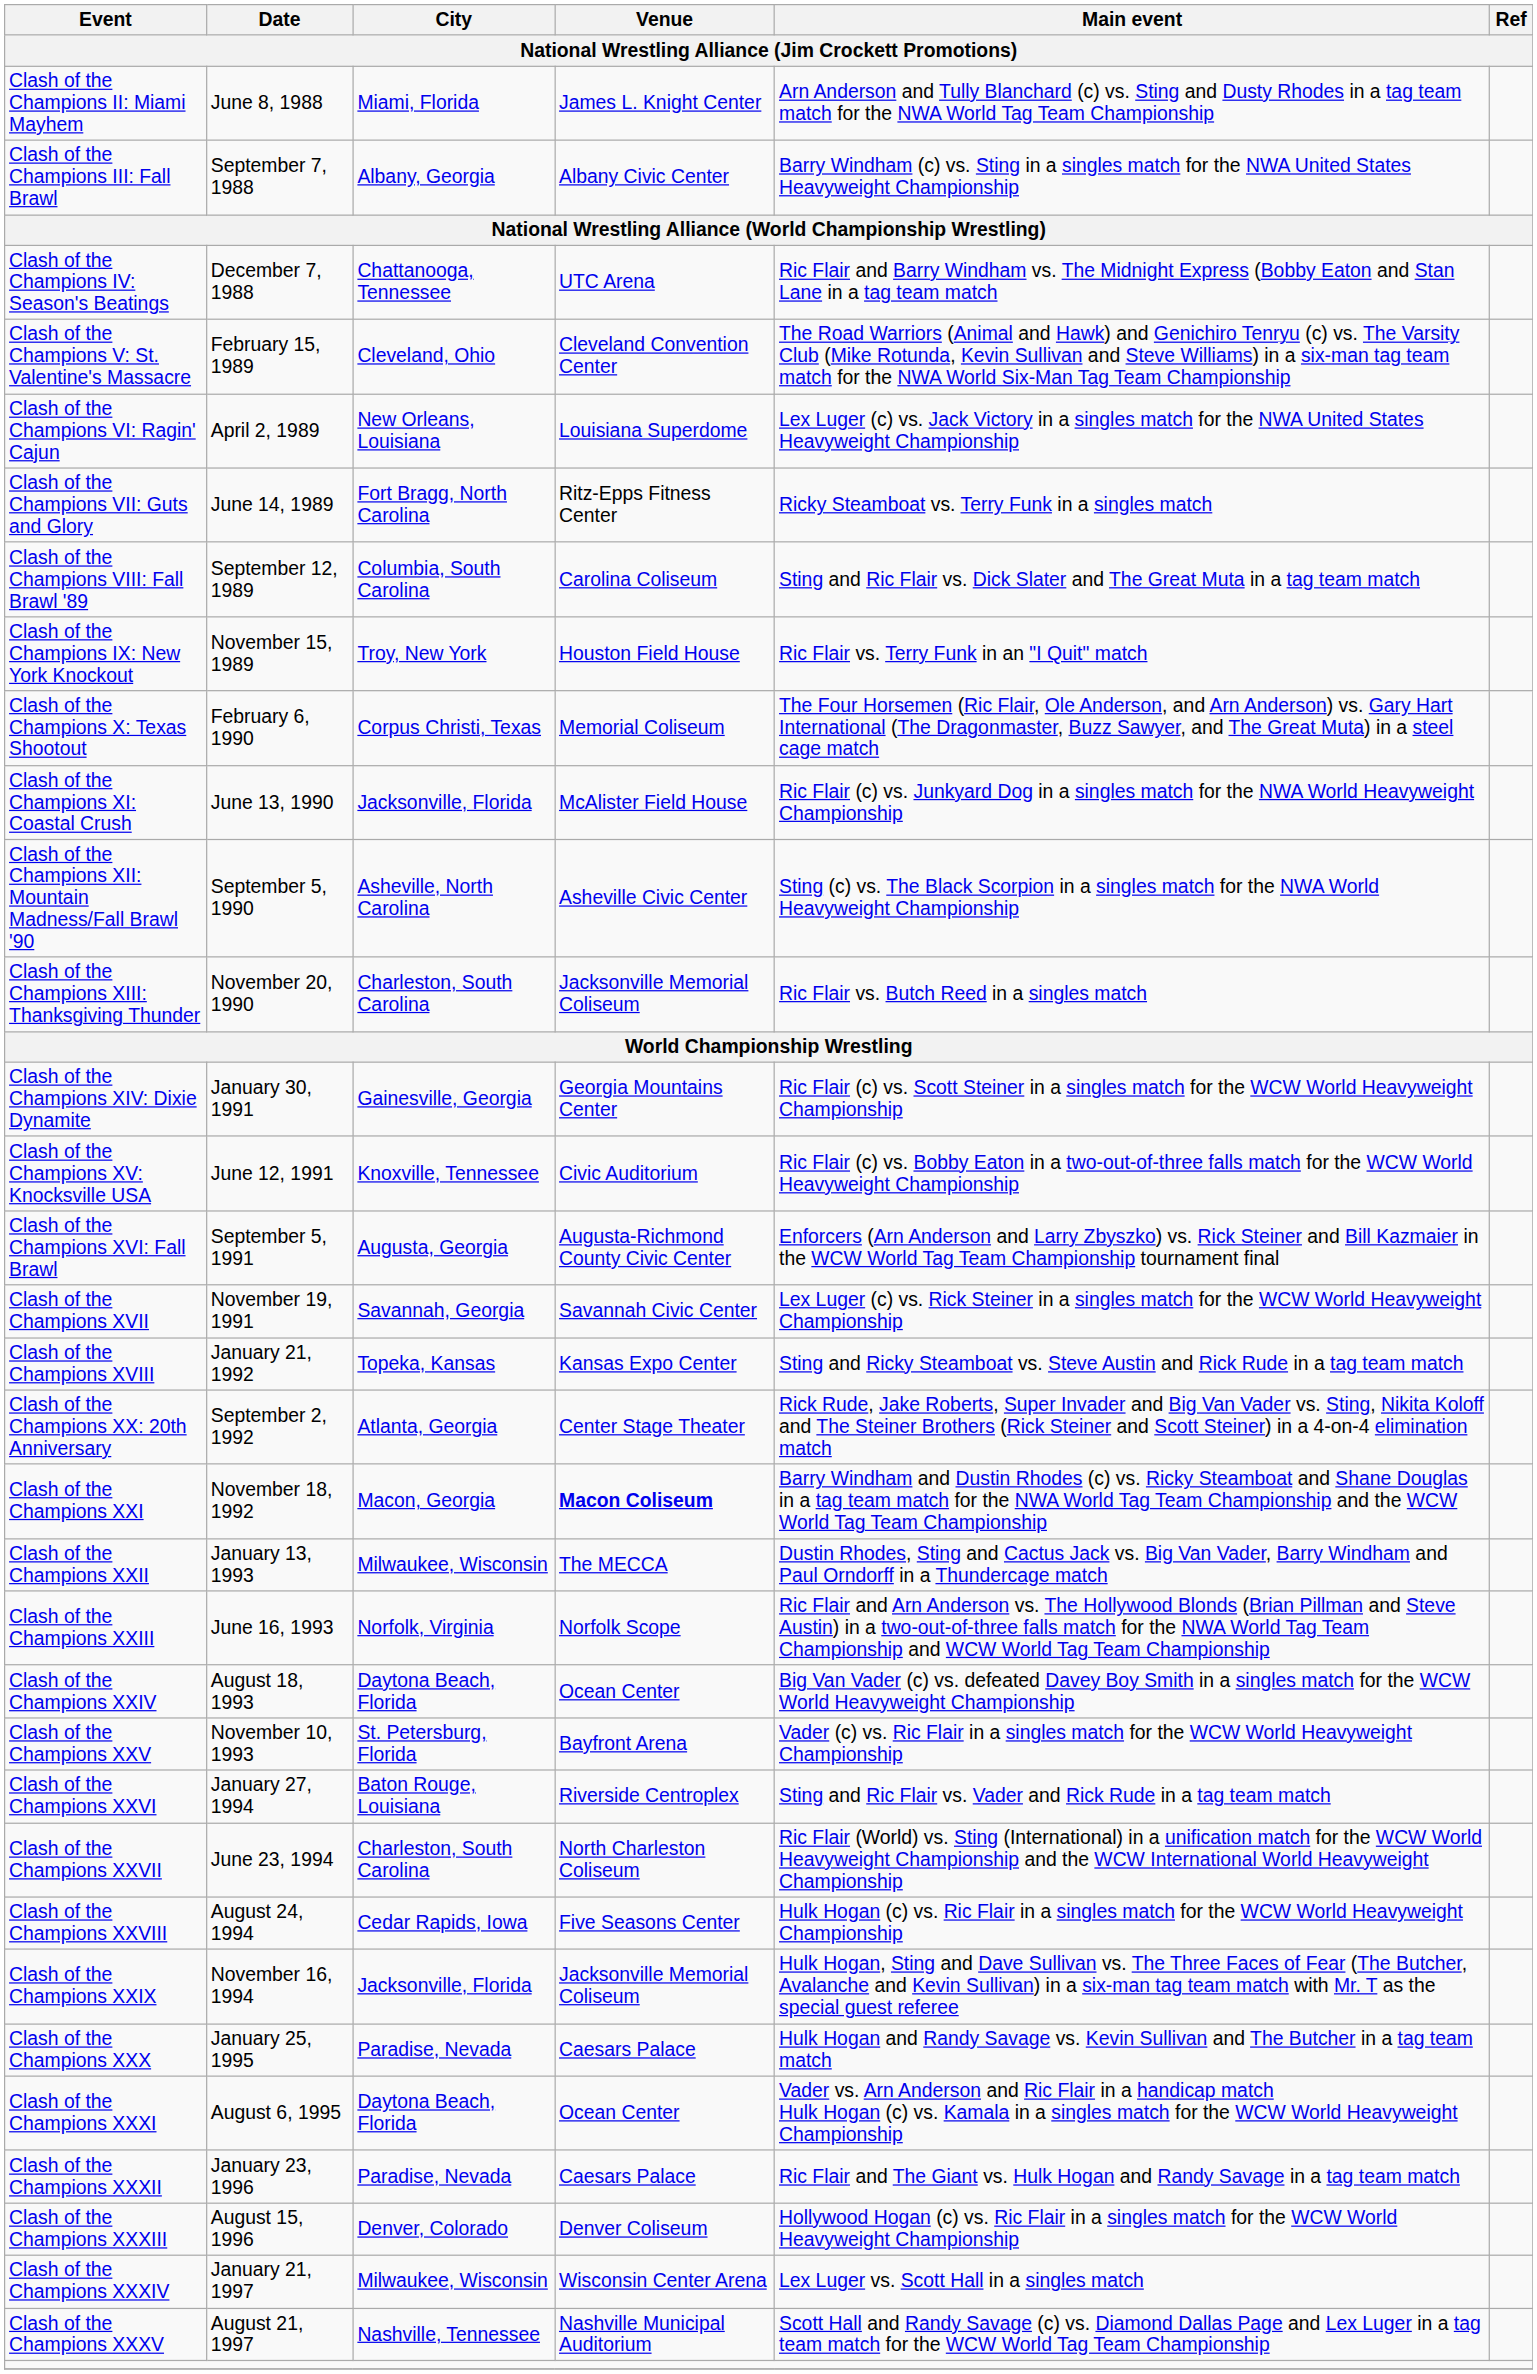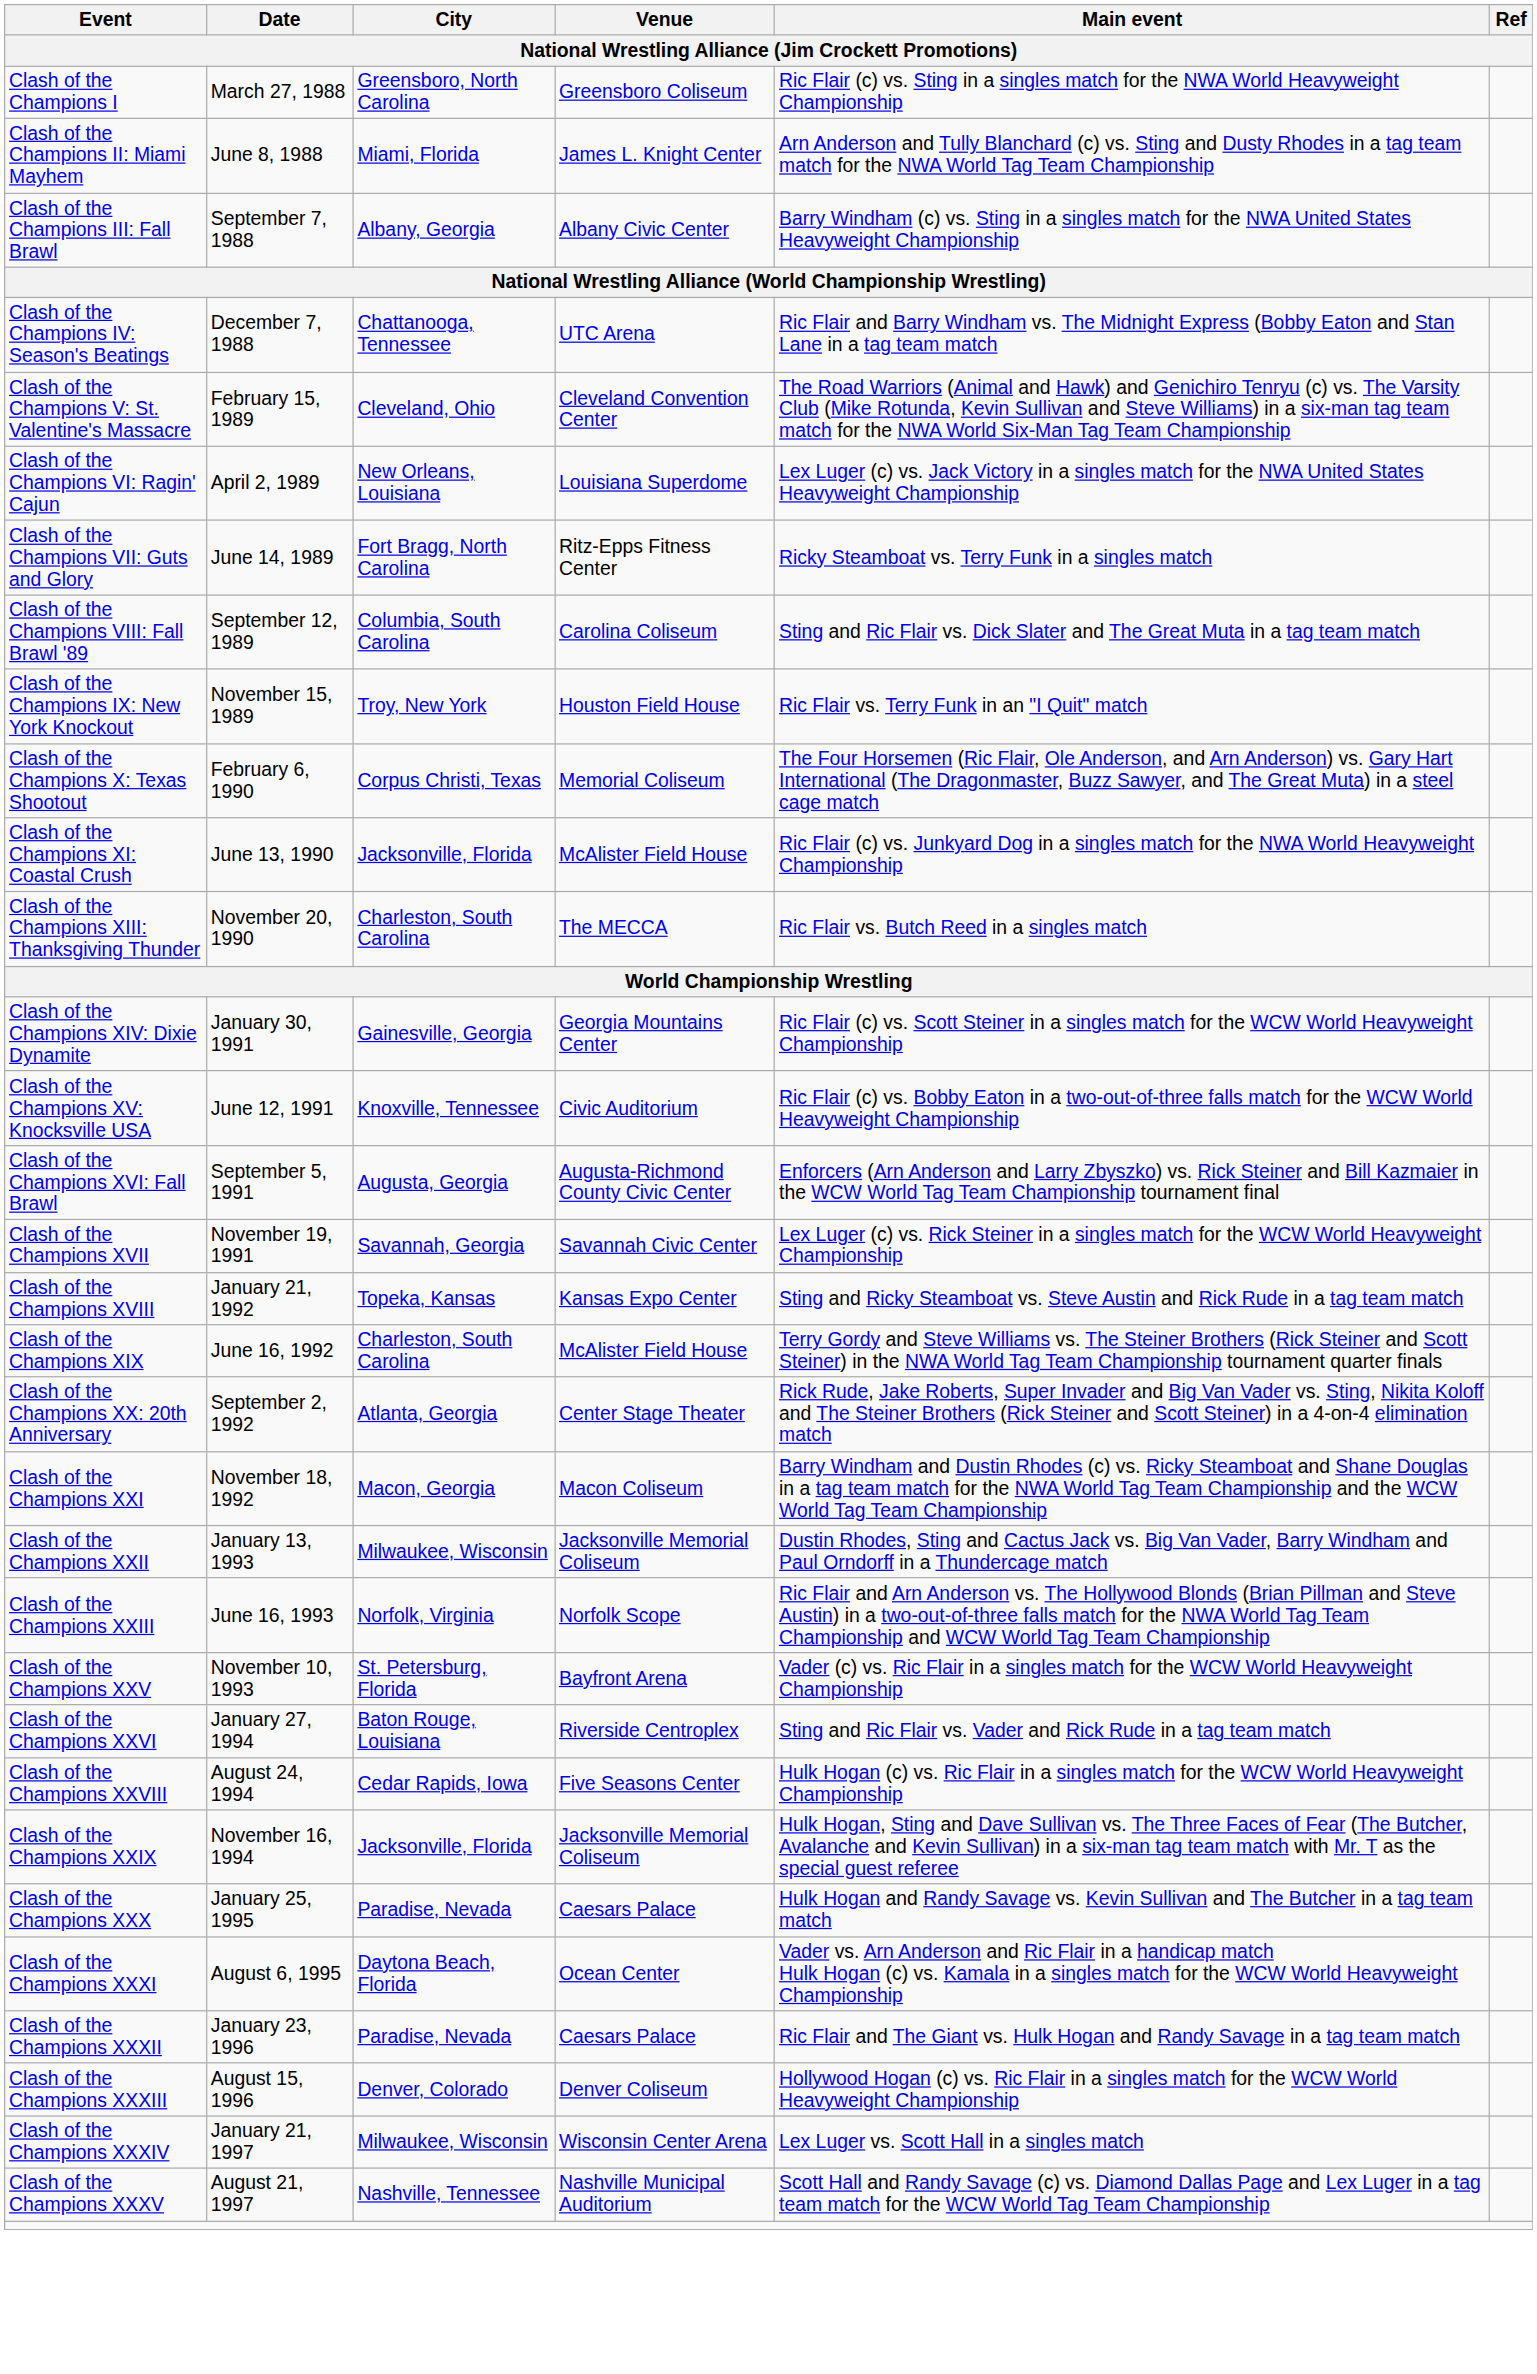+ row: Clash of the Champions I | March 27, 1988 | Greensboro, North Carolina | Greensboro Coliseum | Ric Flair (c) vs. Sting in a singles match for the NWA World Heavyweight Championship
- row: Clash of the Champions XII: Mountain Madness/Fall Brawl '90 | September 5, 1990 | Asheville, North Carolina | Asheville Civic Center | Sting (c) vs. The Black Scorpion in a singles match for the NWA World Heavyweight Championship
Clash of the Champions XIII: Thanksgiving Thunder | Venue: Jacksonville Memorial Coliseum -> The MECCA
+ row: Clash of the Champions XIX | June 16, 1992 | Charleston, South Carolina | McAlister Field House | Terry Gordy and Steve Williams vs. The Steiner Brothers (Rick Steiner and Scott Steiner) in the NWA World Tag Team Championship tournament quarter finals
Clash of the Champions XXI | Venue: bold -> normal
Clash of the Champions XXII | Venue: The MECCA -> Jacksonville Memorial Coliseum
- row: Clash of the Champions XXIV | August 18, 1993 | Daytona Beach, Florida | Ocean Center | Big Van Vader (c) vs. defeated Davey Boy Smith in a singles match for the WCW World Heavyweight Championship
- row: Clash of the Champions XXVII | June 23, 1994 | Charleston, South Carolina | North Charleston Coliseum | Ric Flair (World) vs. Sting (International) in a unification match for the WCW World Heavyweight Championship and the WCW International World Heavyweight Championship
